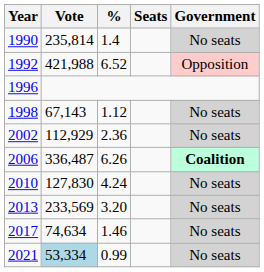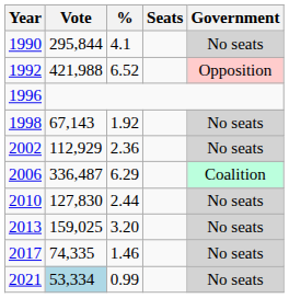1990 | Vote: 235,814 -> 295,844
1990 | %: 1.4 -> 4.1
1998 | %: 1.12 -> 1.92
2006 | %: 6.26 -> 6.29
2006 | Government: bold -> normal
2010 | %: 4.24 -> 2.44
2013 | Vote: 233,569 -> 159,025
2017 | Vote: 74,634 -> 74,335
